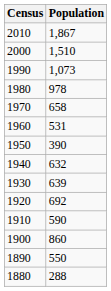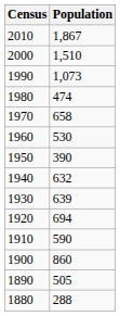1980 | Population: 978 -> 474
1960 | Population: 531 -> 530
1920 | Population: 692 -> 694
1890 | Population: 550 -> 505
